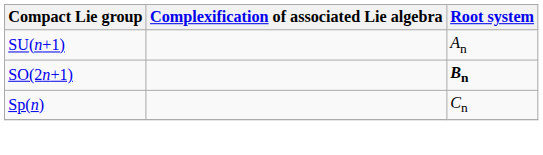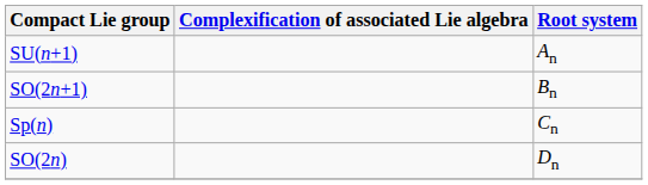SO(2n+1) | Root system: bold -> normal
+ row: SO(2n) | Dn
